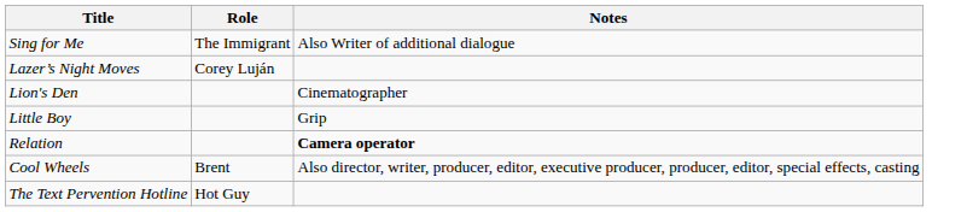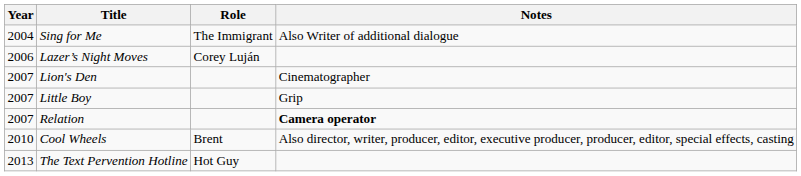+ column: Year | 2004 | 2006 | 2007 | 2007 | 2007 | 2010 | 2013
